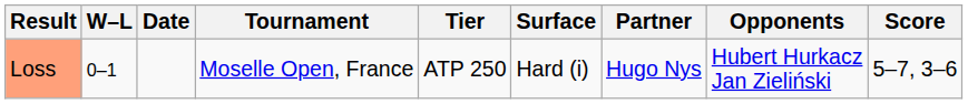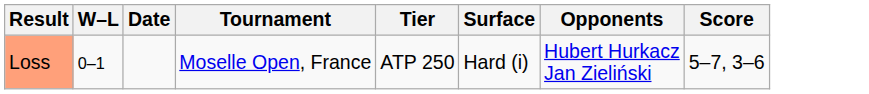- column: Partner | Hugo Nys
